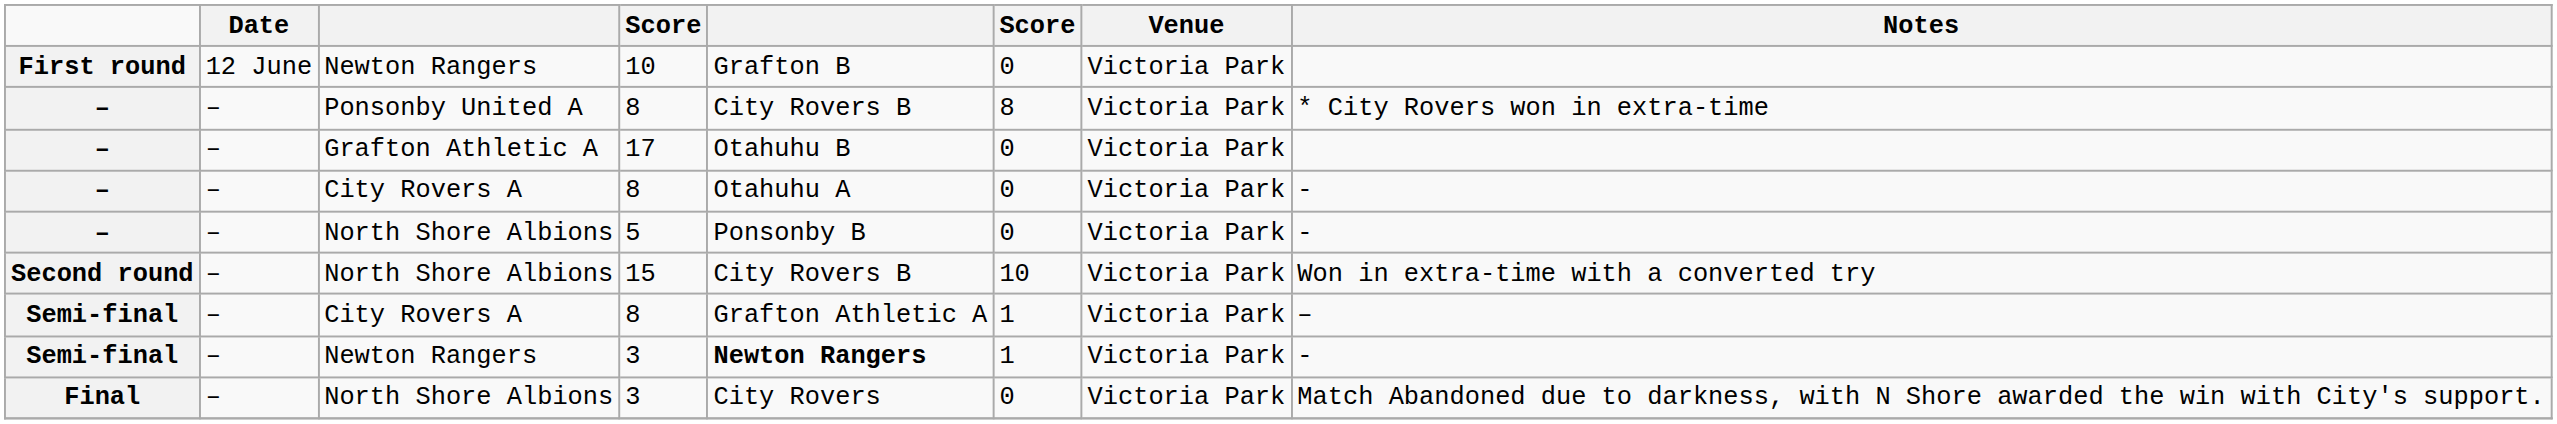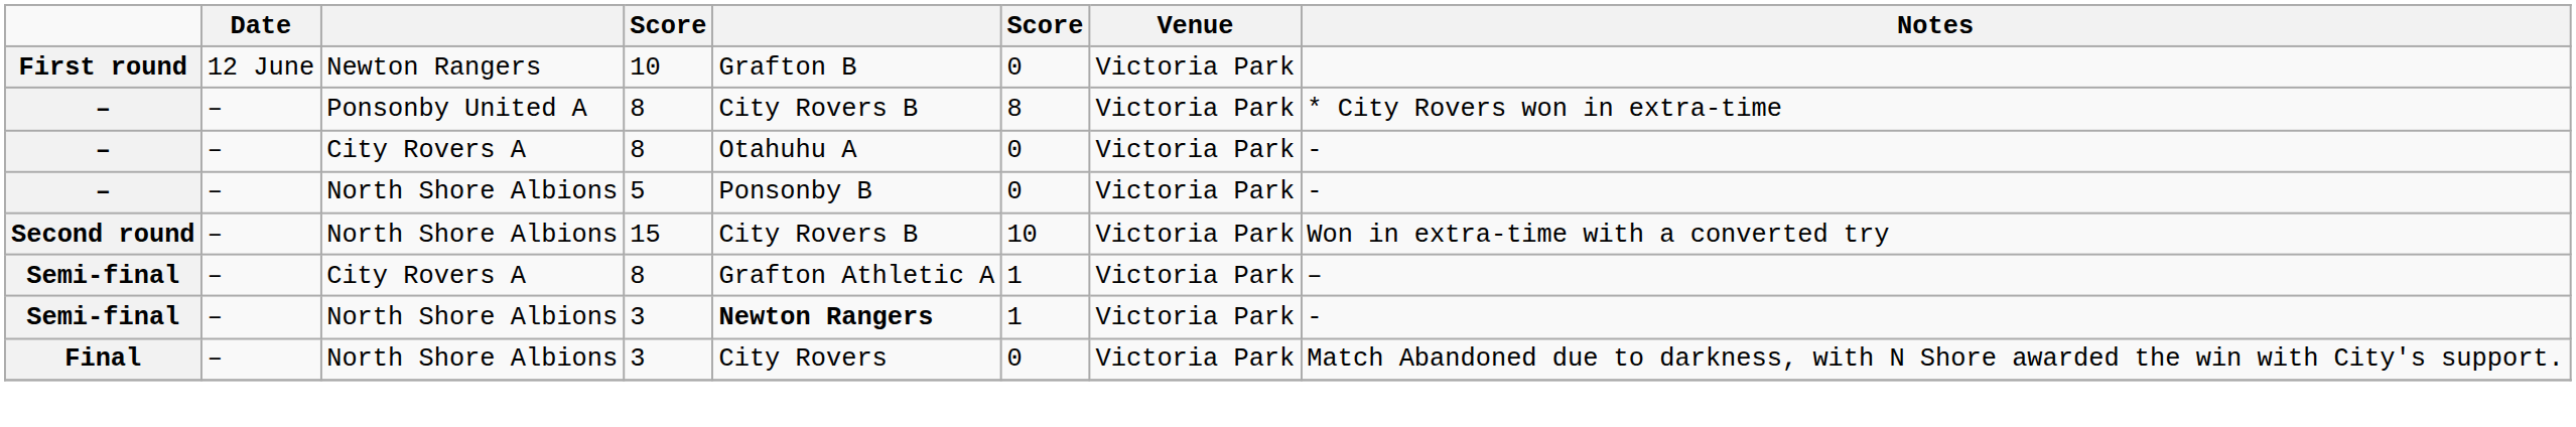- row: – | – | Grafton Athletic A | 17 | Otahuhu B | 0 | Victoria Park
Semi-final / 3 | column 3: Newton Rangers -> North Shore Albions
